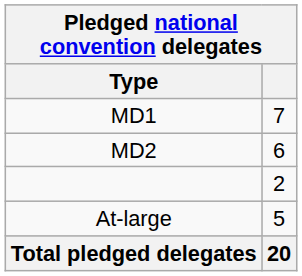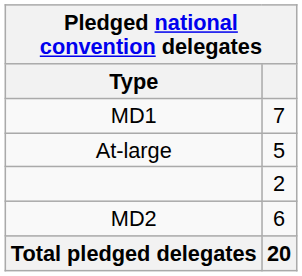rows swapped: MD2 <-> At-large
